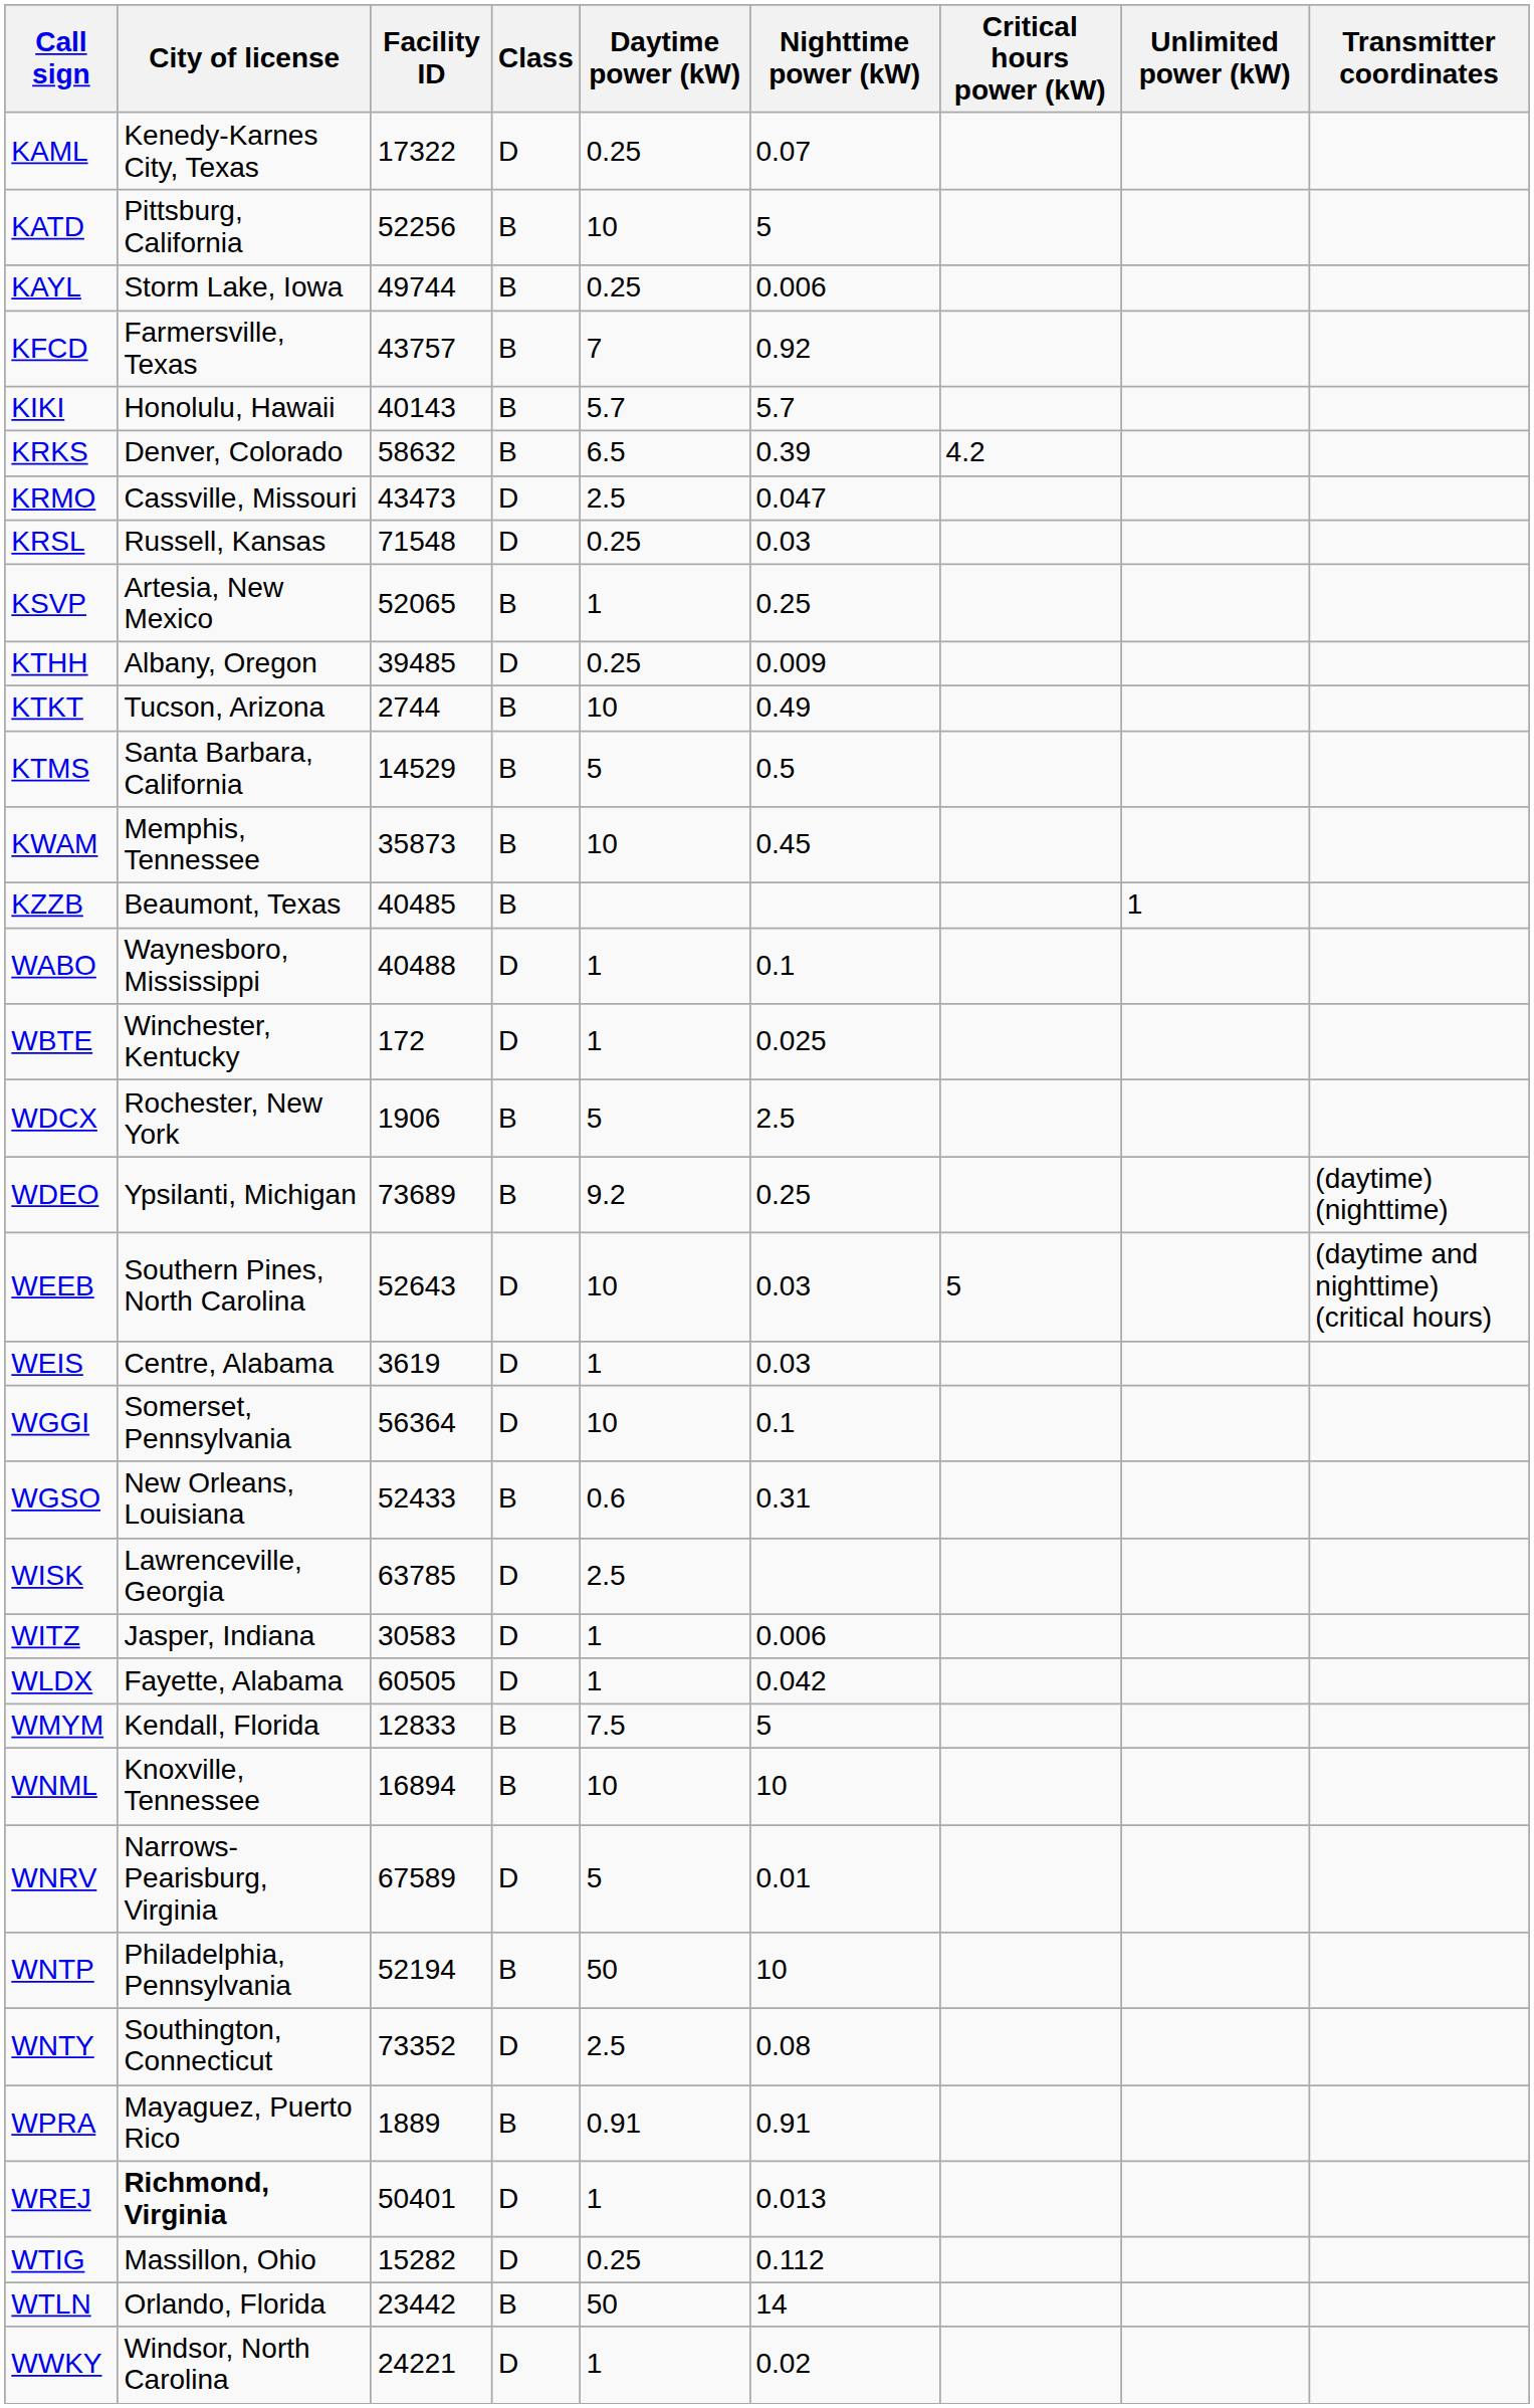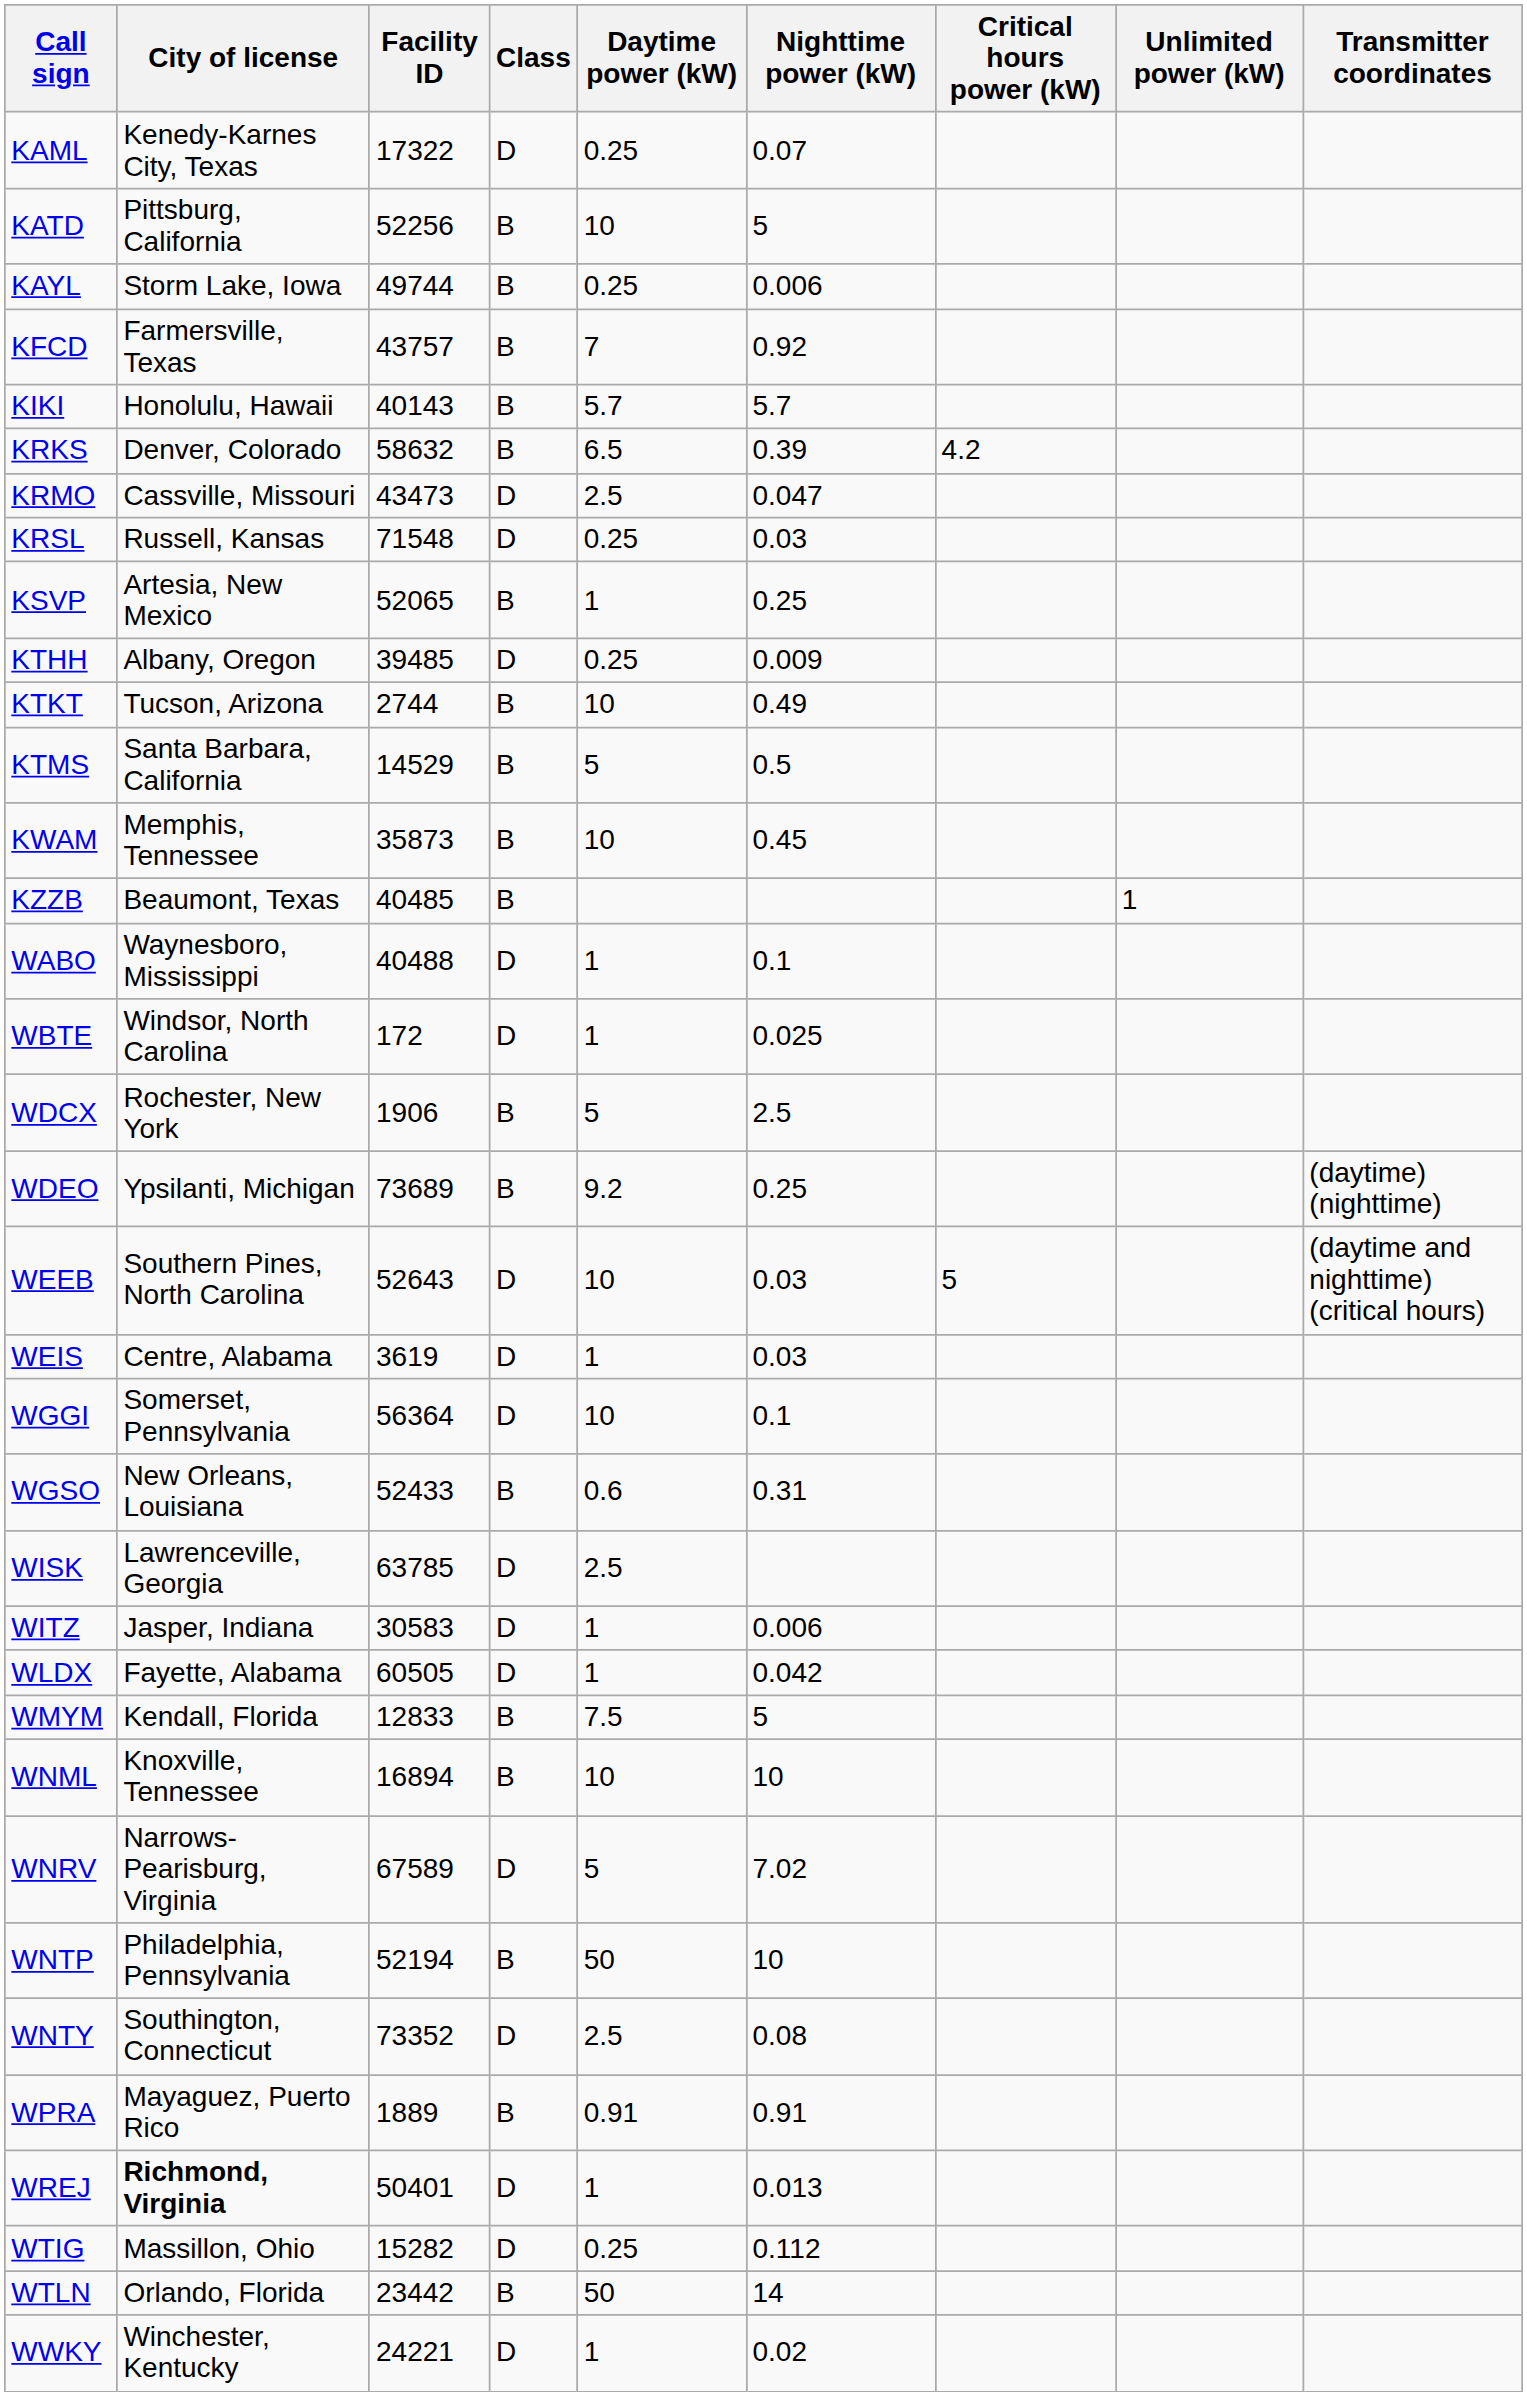WBTE | City of license: Winchester, Kentucky -> Windsor, North Carolina
WNRV | Nighttime power (kW): 0.01 -> 7.02
WWKY | City of license: Windsor, North Carolina -> Winchester, Kentucky
